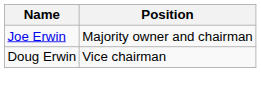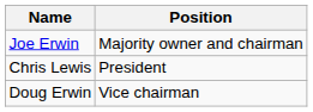+ row: Chris Lewis | President
